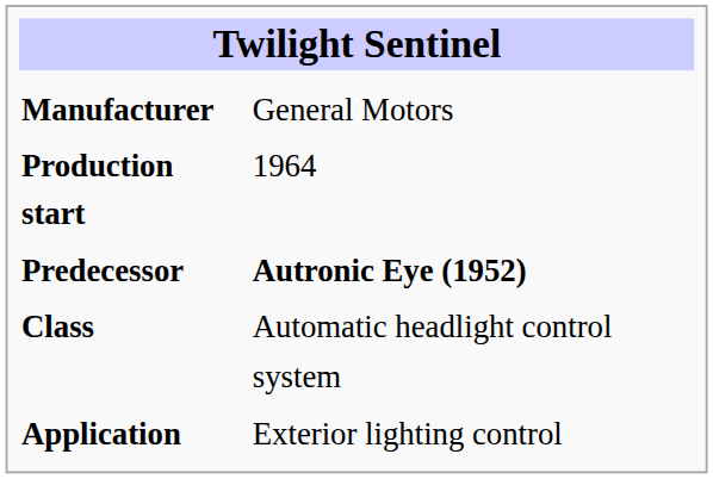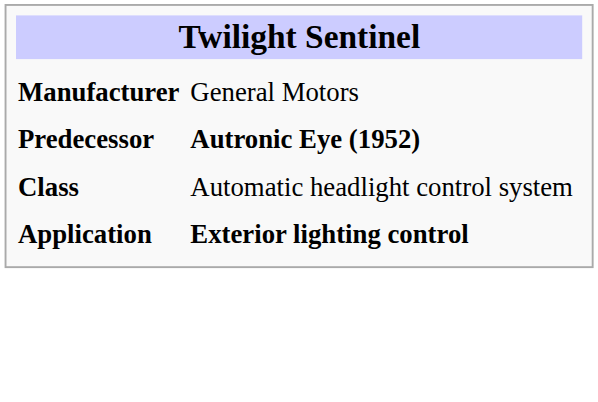- row: Production start | 1964
Application | column 2: normal -> bold
